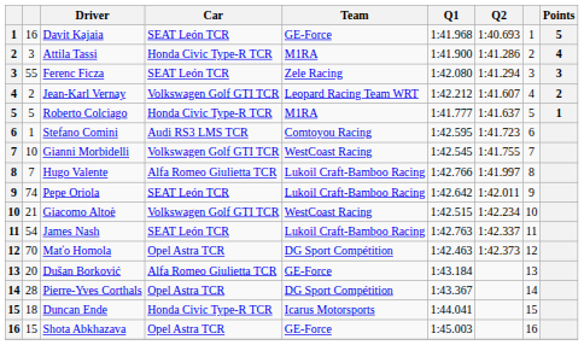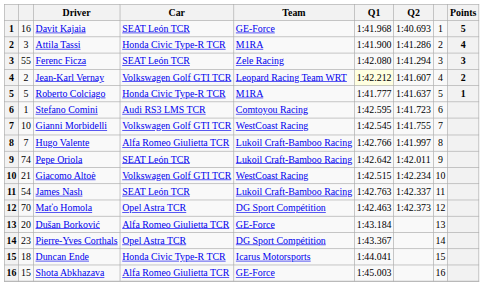Jean-Karl Vernay | Q1: no background -> lightyellow background
Pierre-Yves Corthals | column 2: 28 -> 23
Shota Abkhazava | Car: Opel Astra TCR -> Alfa Romeo Giulietta TCR
